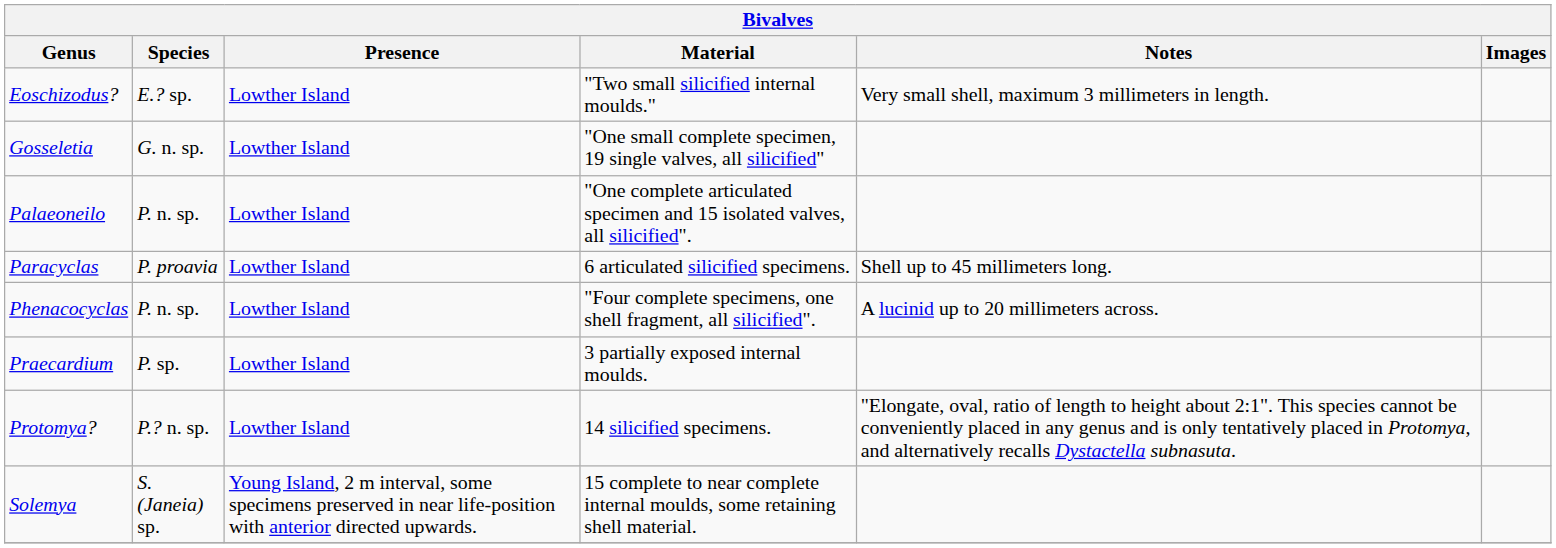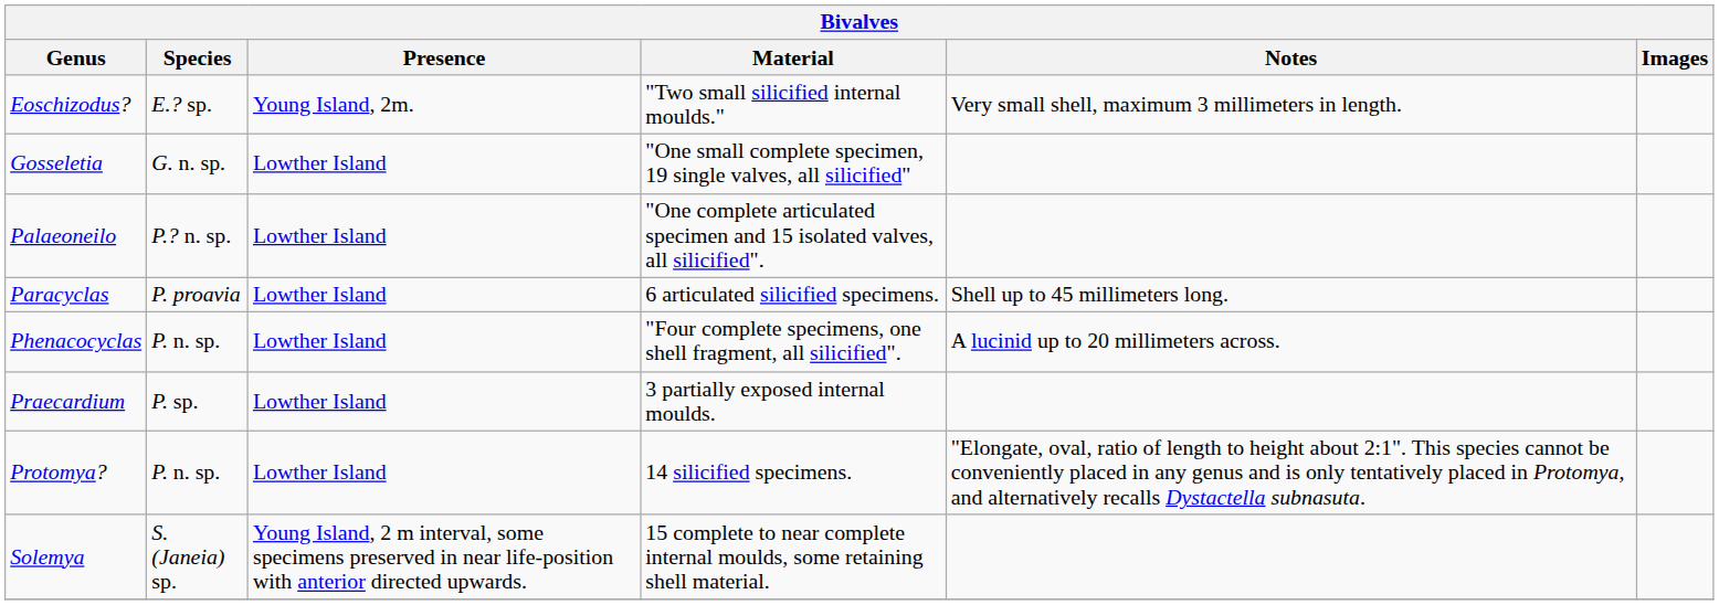Eoschizodus? | Presence: Lowther Island -> Young Island, 2m.
Palaeoneilo | Species: P. n. sp. -> P.? n. sp.
Protomya? | Species: P.? n. sp. -> P. n. sp.
